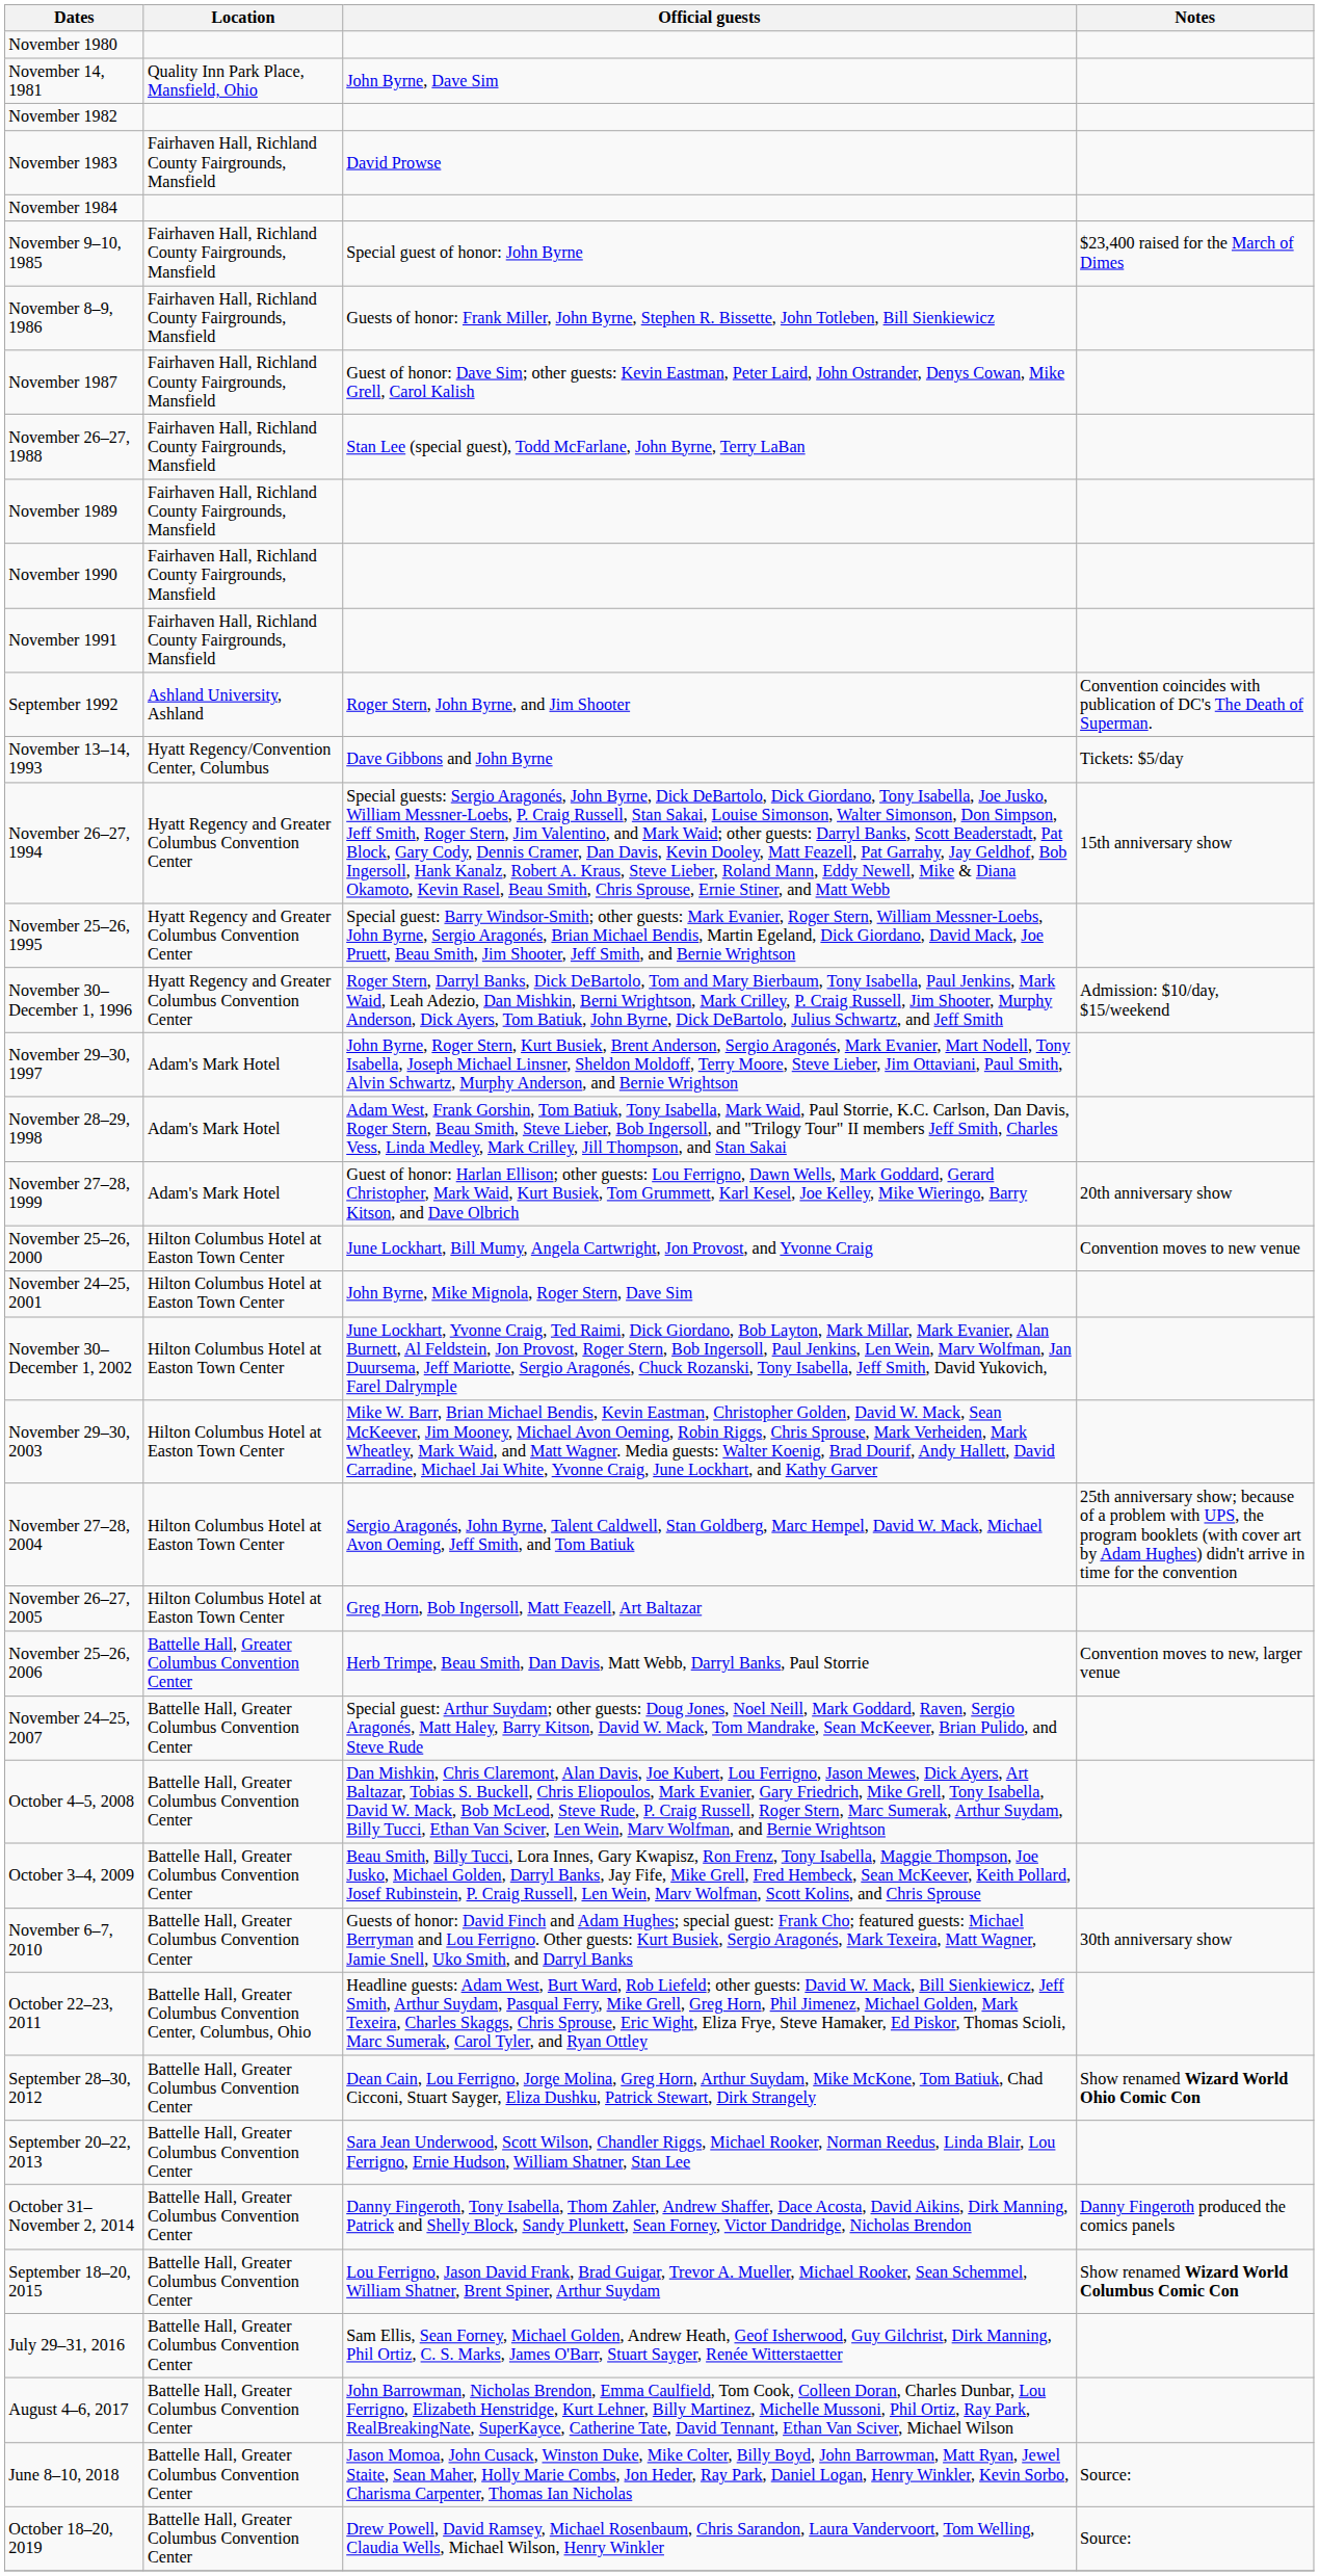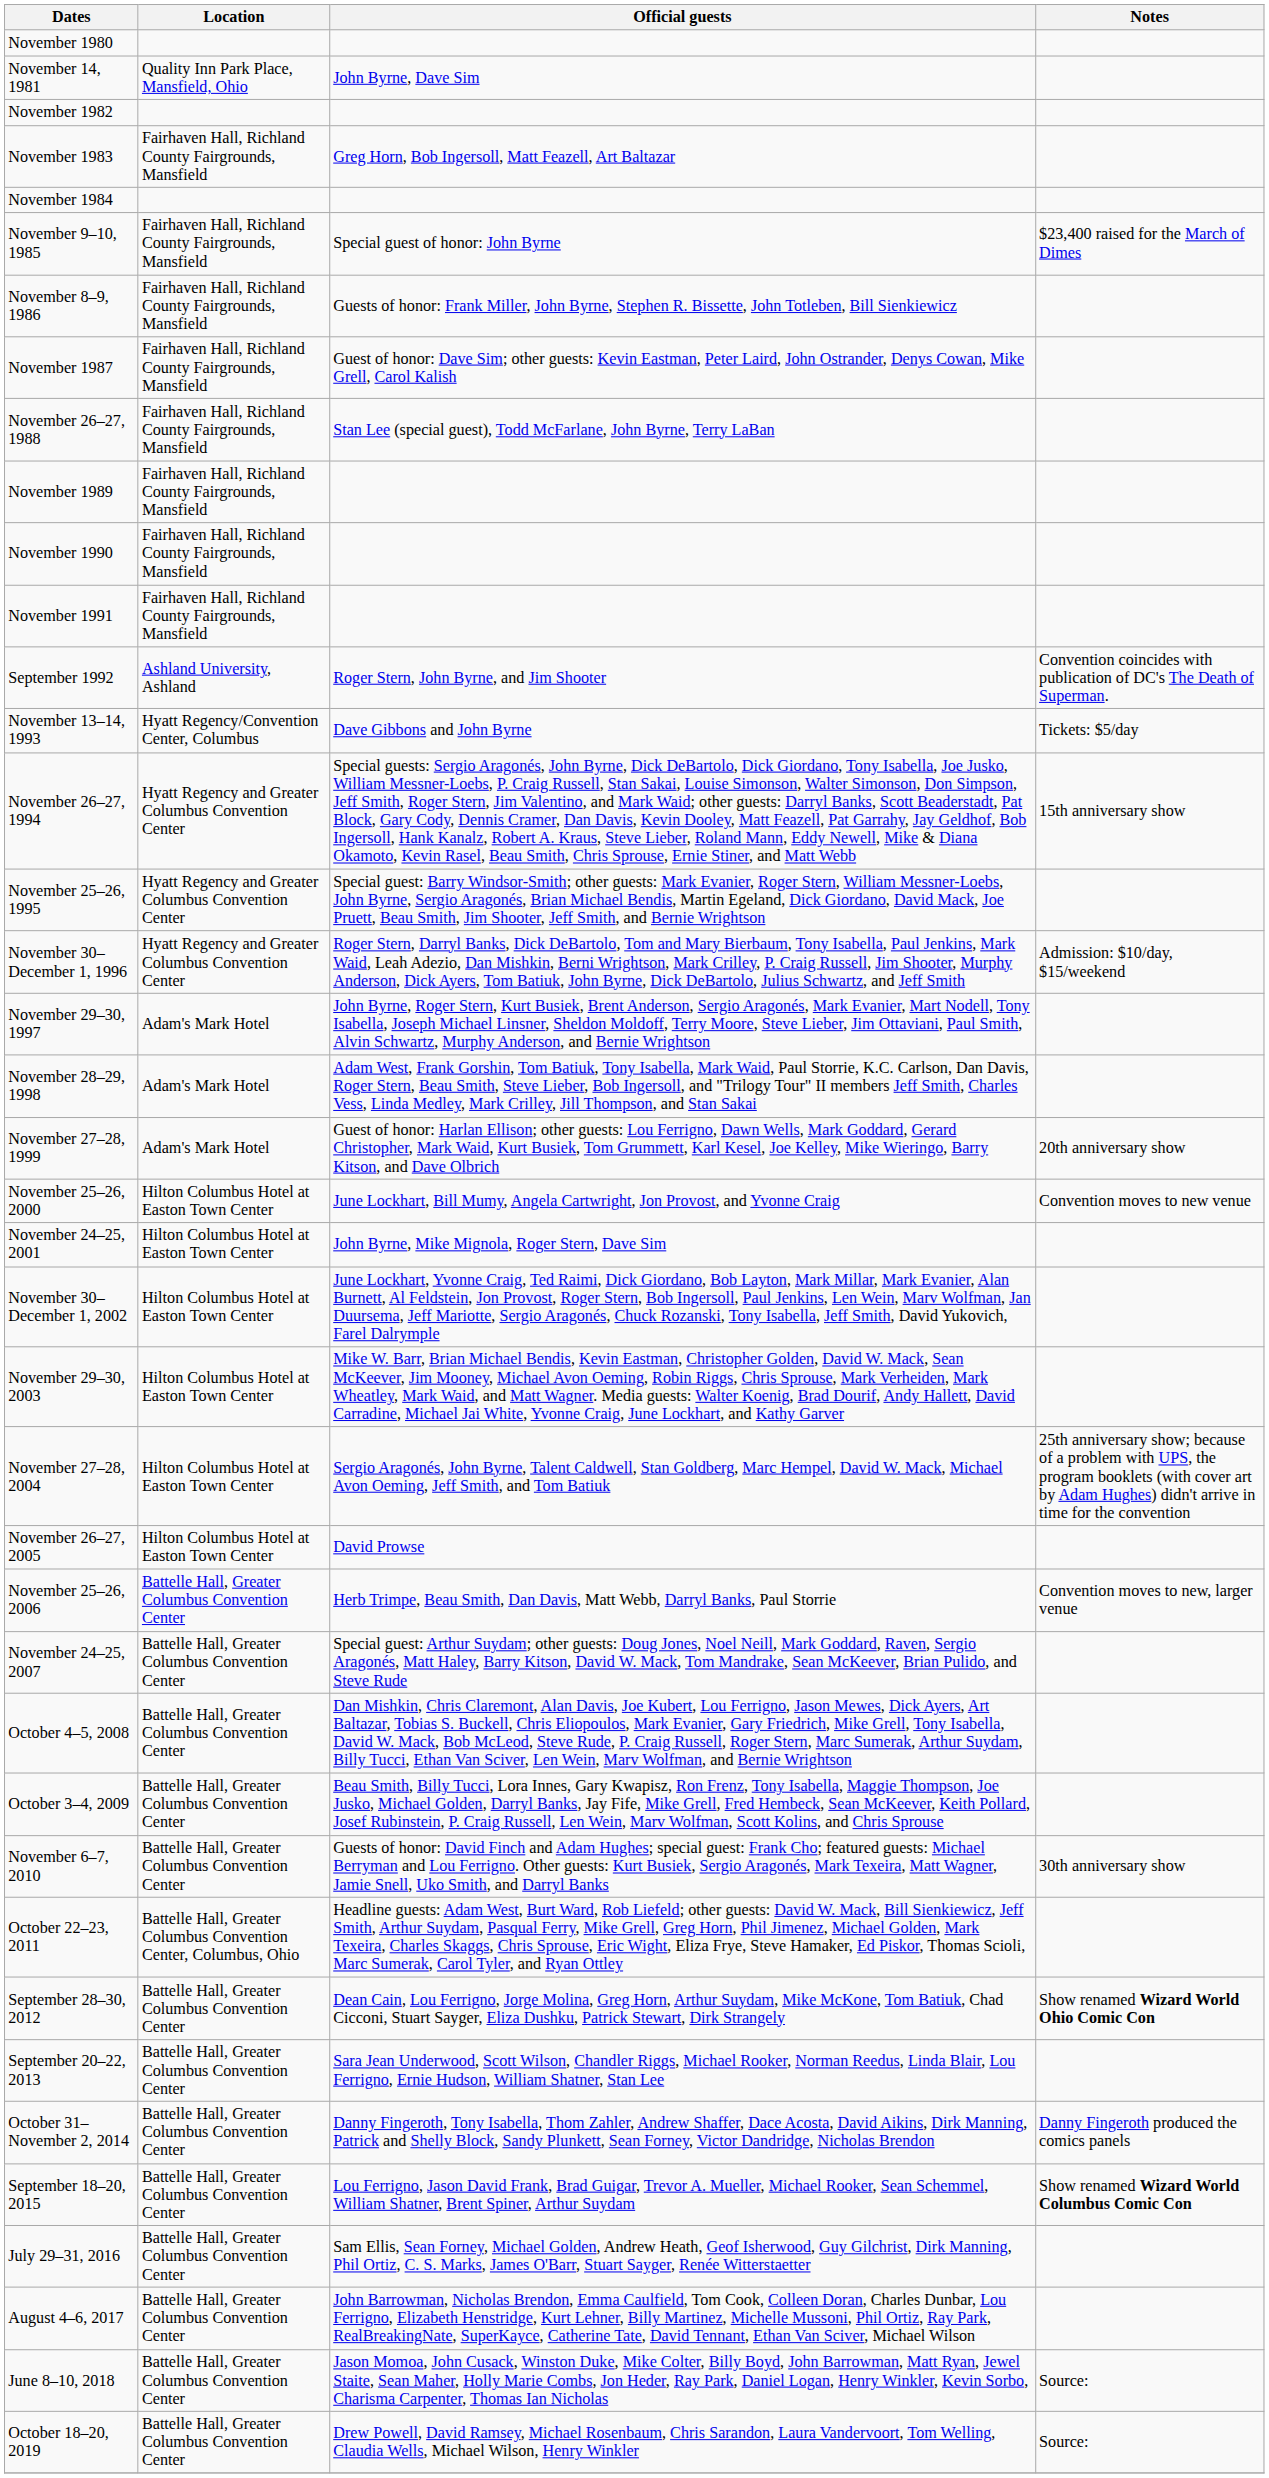November 1983 | Official guests: David Prowse -> Greg Horn, Bob Ingersoll, Matt Feazell, Art Baltazar
November 26–27, 2005 | Official guests: Greg Horn, Bob Ingersoll, Matt Feazell, Art Baltazar -> David Prowse
